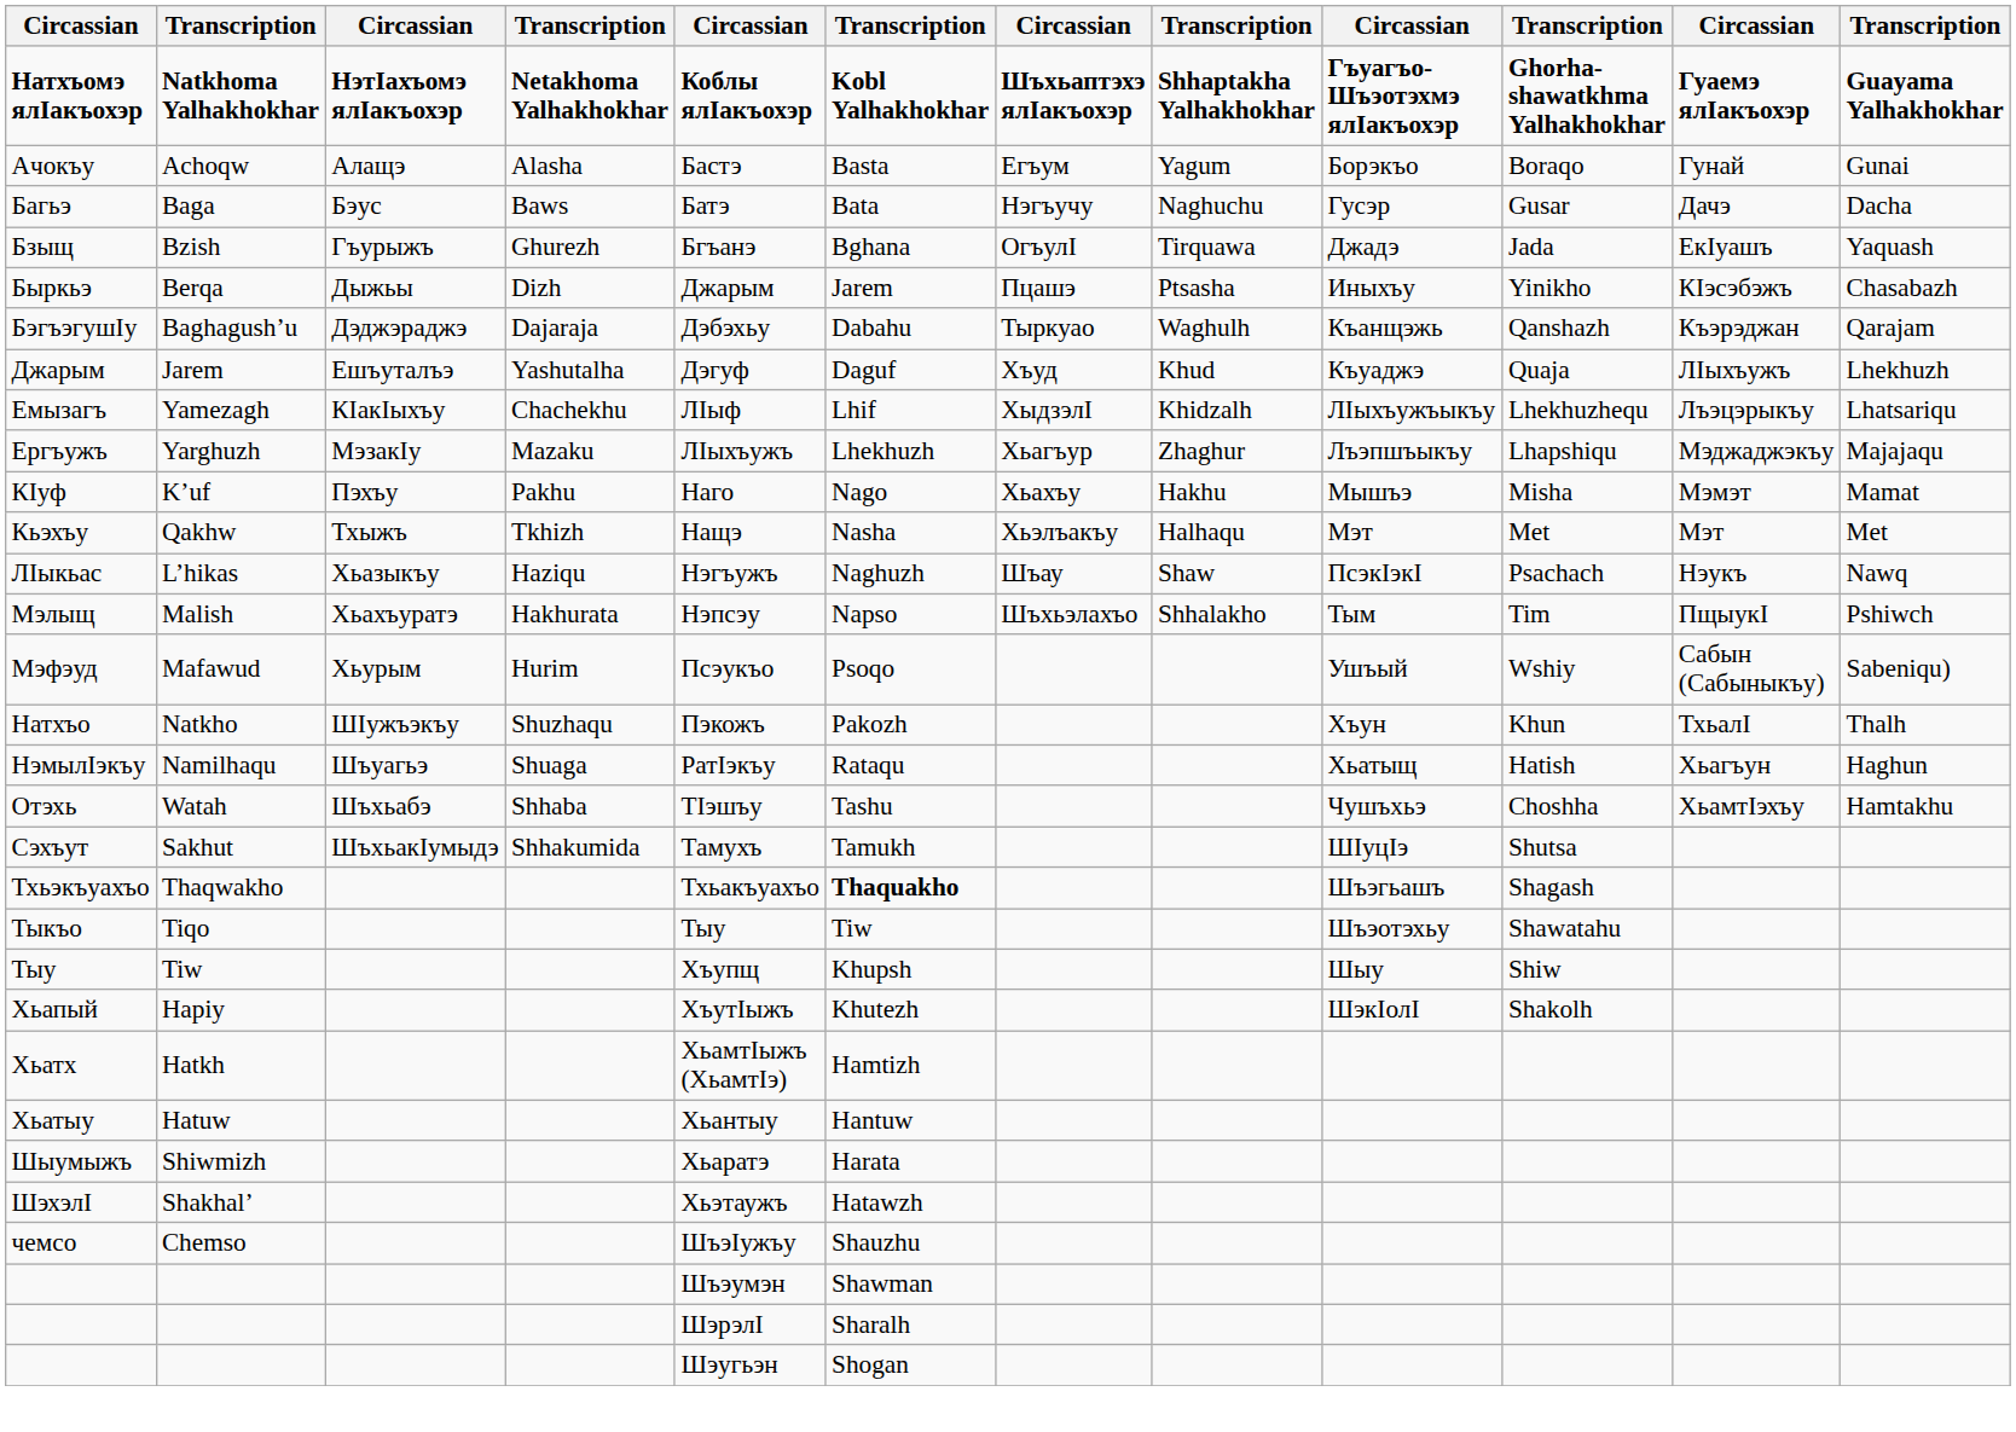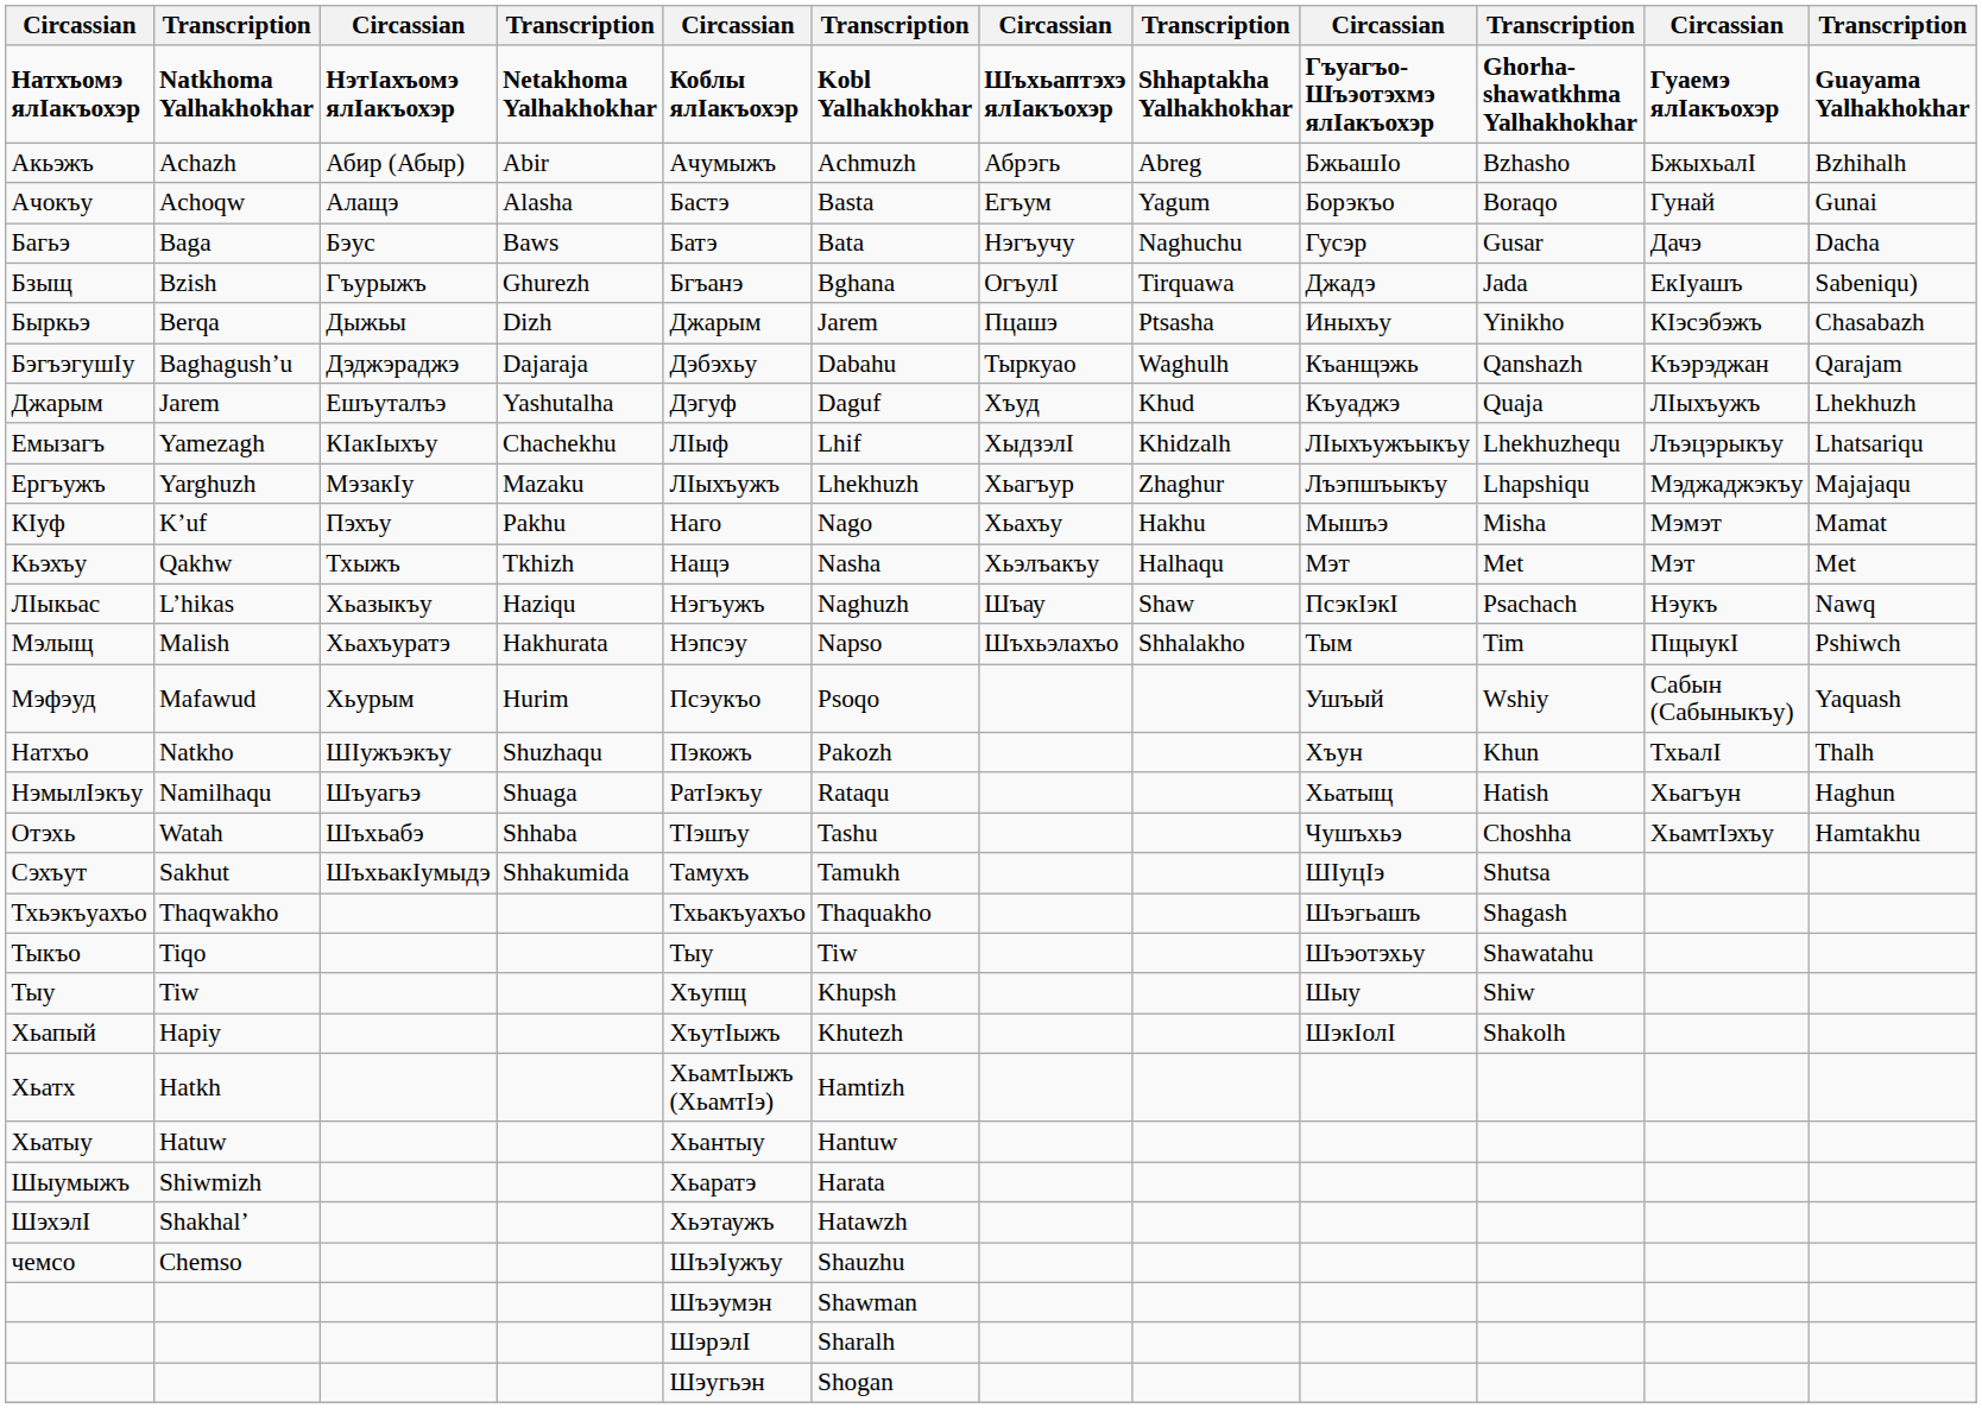+ row: Акьэжъ | Achazh | Абир (Абыр) | Abir | Ачумыжъ | Achmuzh | Абрэгь | Abreg | БжьашIо | Bzhasho | БжыхьалI | Bzhihalh
Бзыщ | column 12: Yaquash -> Sabeniqu)
Мэфэуд | column 12: Sabeniqu) -> Yaquash
Тхьэкъуахъо | column 6: bold -> normal
